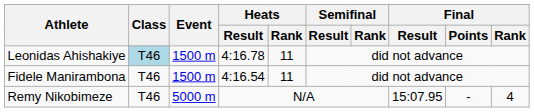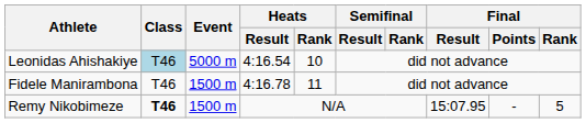Leonidas Ahishakiye | Event: 1500 m -> 5000 m
Leonidas Ahishakiye | Heats / Result: 4:16.78 -> 4:16.54
Leonidas Ahishakiye | Heats / Rank: 11 -> 10
Fidele Manirambona | Heats / Result: 4:16.54 -> 4:16.78
Remy Nikobimeze | Class: normal -> bold
Remy Nikobimeze | Event: 5000 m -> 1500 m
Remy Nikobimeze | Final / Rank: 4 -> 5
